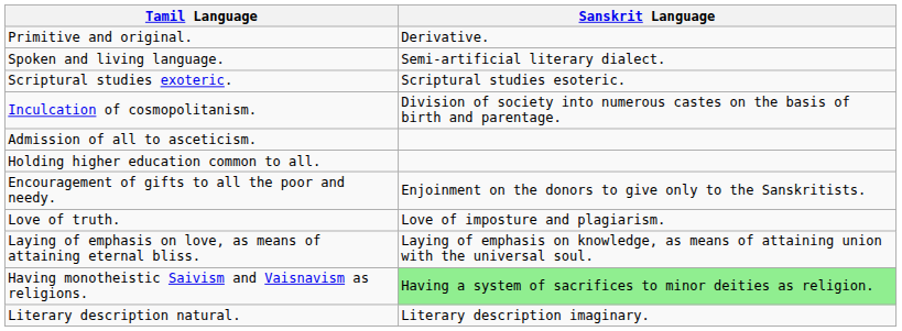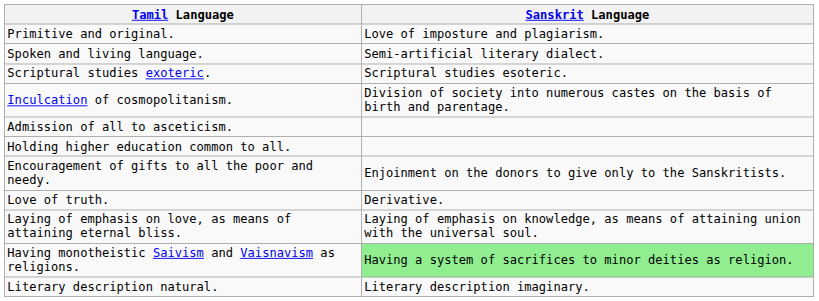Primitive and original. | Sanskrit Language: Derivative. -> Love of imposture and plagiarism.
Love of truth. | Sanskrit Language: Love of imposture and plagiarism. -> Derivative.
